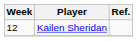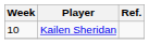Kailen Sheridan | Week: 12 -> 10
